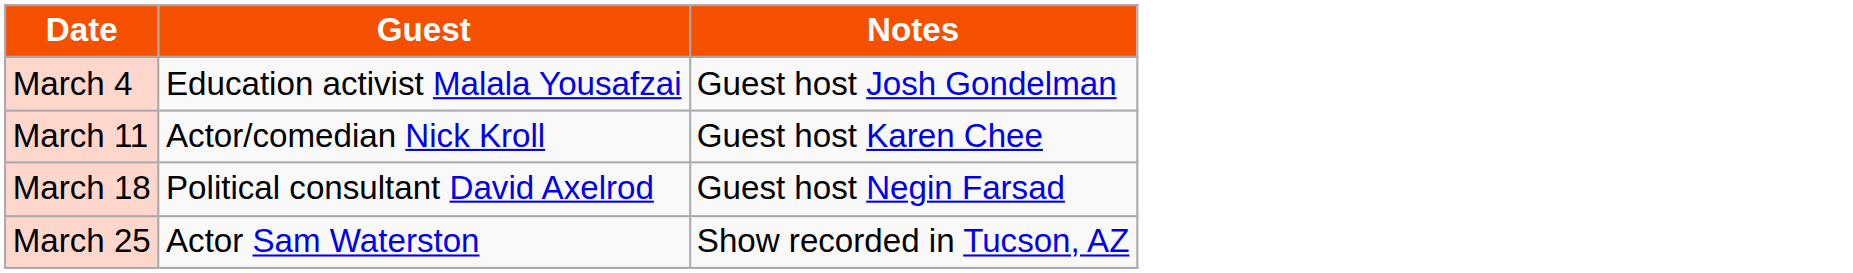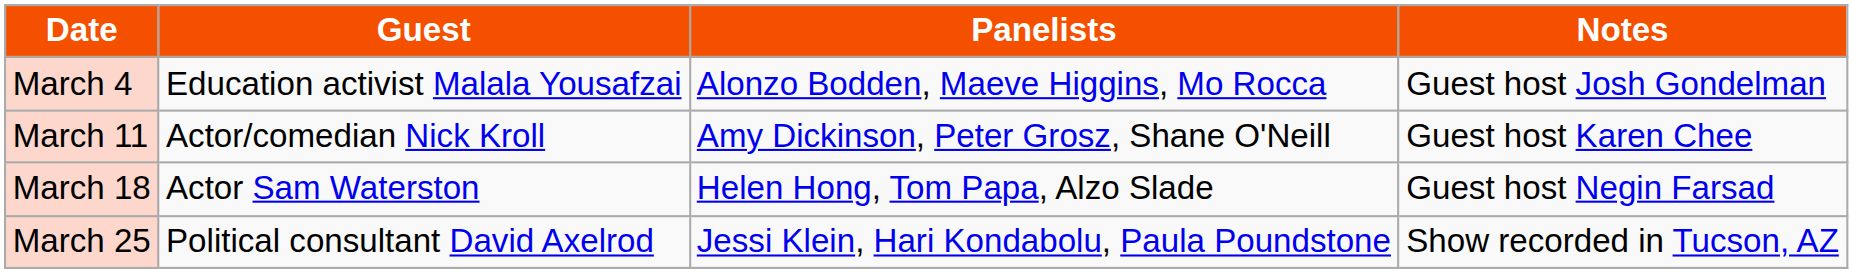+ column: Panelists | Alonzo Bodden, Maeve Higgins, Mo Rocca | Amy Dickinson, Peter Grosz, Shane O'Neill | Helen Hong, Tom Papa, Alzo Slade | Jessi Klein, Hari Kondabolu, Paula Poundstone
March 18 | Guest: Political consultant David Axelrod -> Actor Sam Waterston
March 25 | Guest: Actor Sam Waterston -> Political consultant David Axelrod
